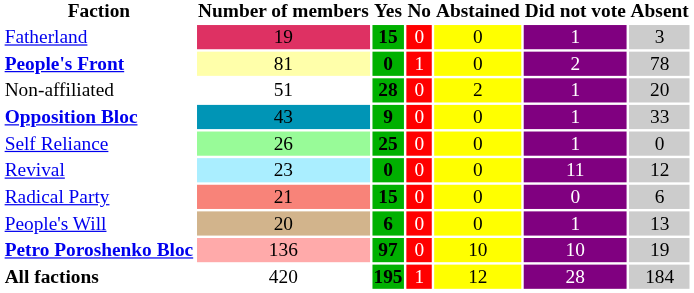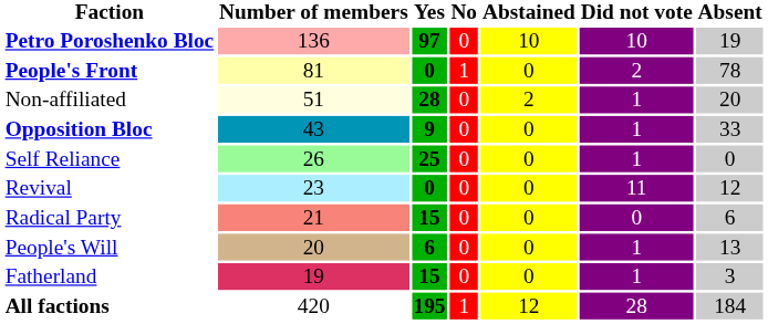rows swapped: Petro Poroshenko Bloc <-> Fatherland
Non-affiliated | Number of members: no background -> lightyellow background
